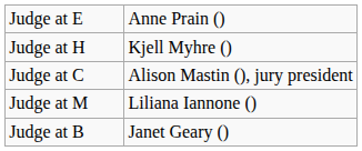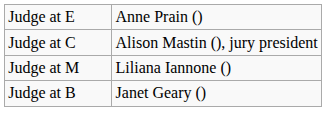- row: Judge at H | Kjell Myhre ()
